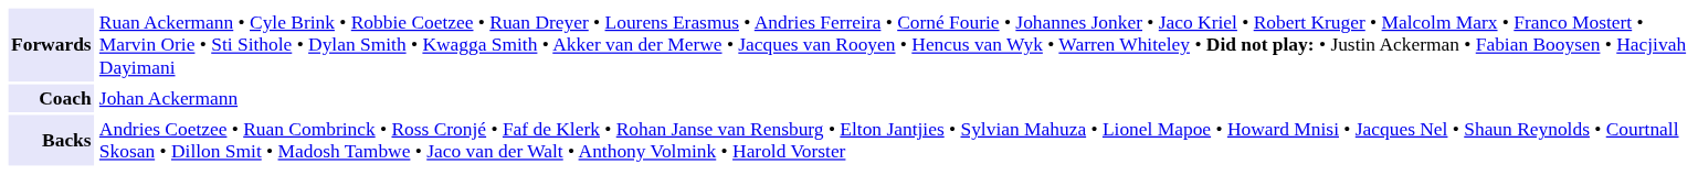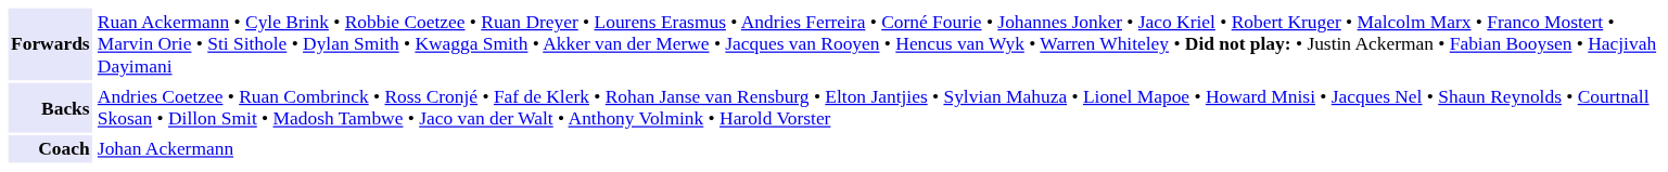rows swapped: Backs <-> Coach
